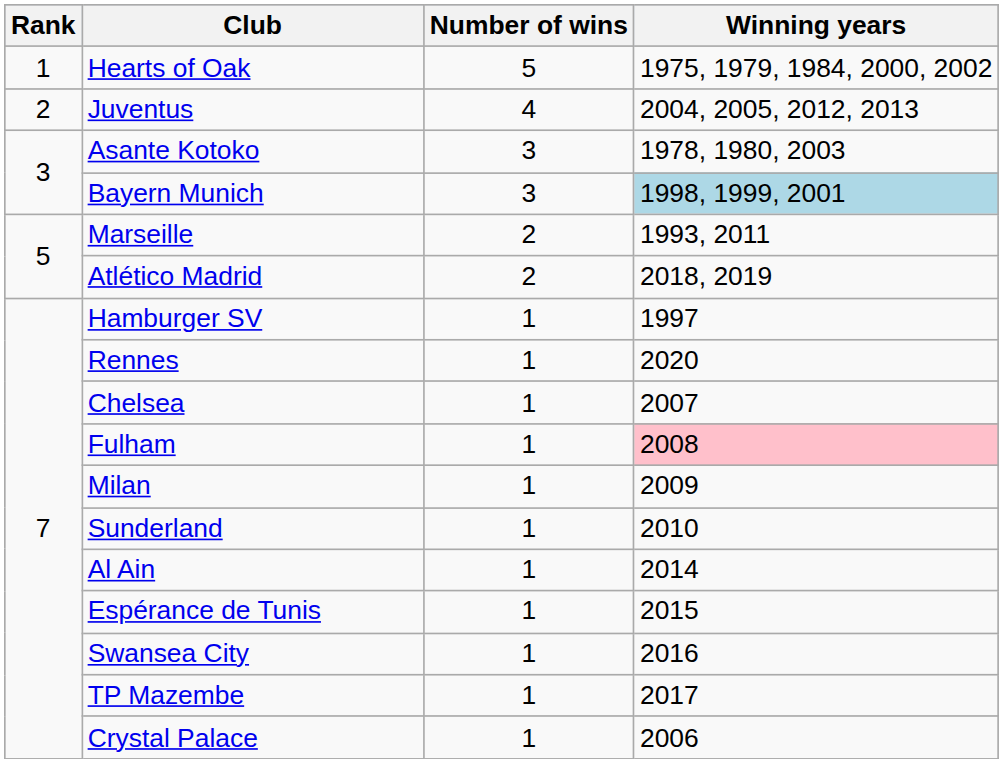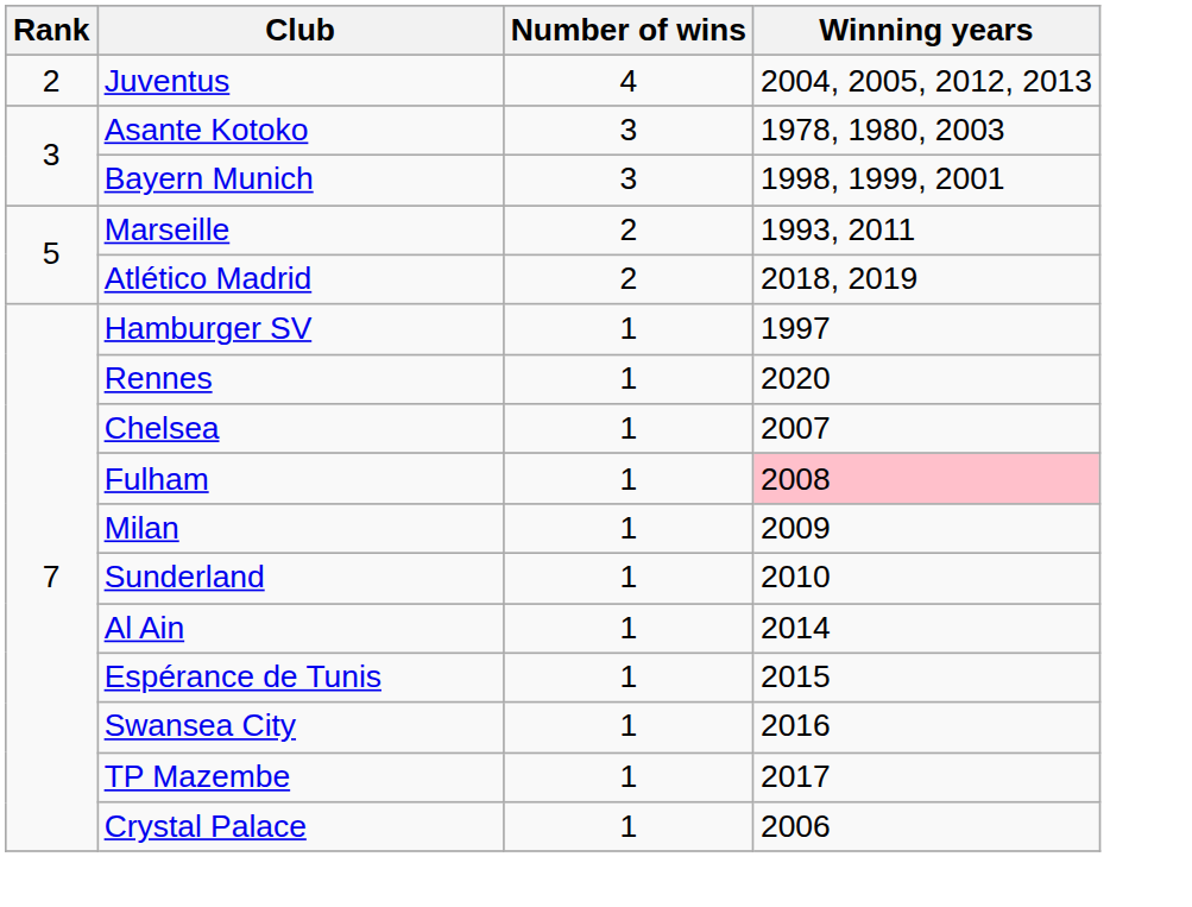- row: 1 | Hearts of Oak | 5 | 1975, 1979, 1984, 2000, 2002
Bayern Munich | Winning years: lightblue background -> no background
